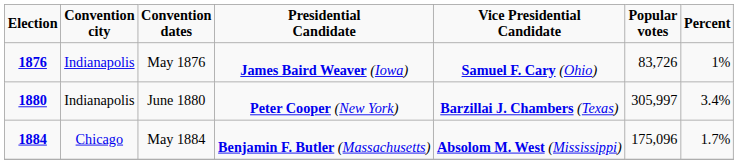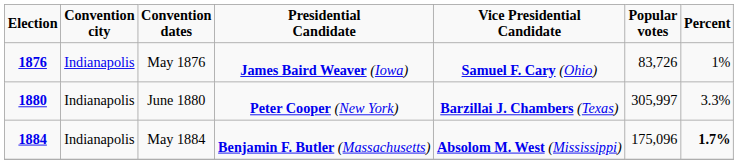June 1880 | Percent: 3.4% -> 3.3%
May 1884 | Convention city: Chicago -> Indianapolis
May 1884 | Percent: normal -> bold
